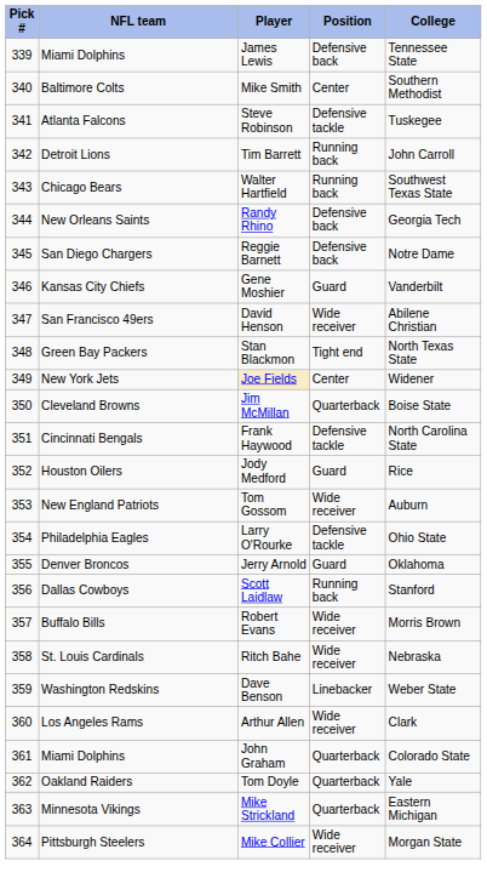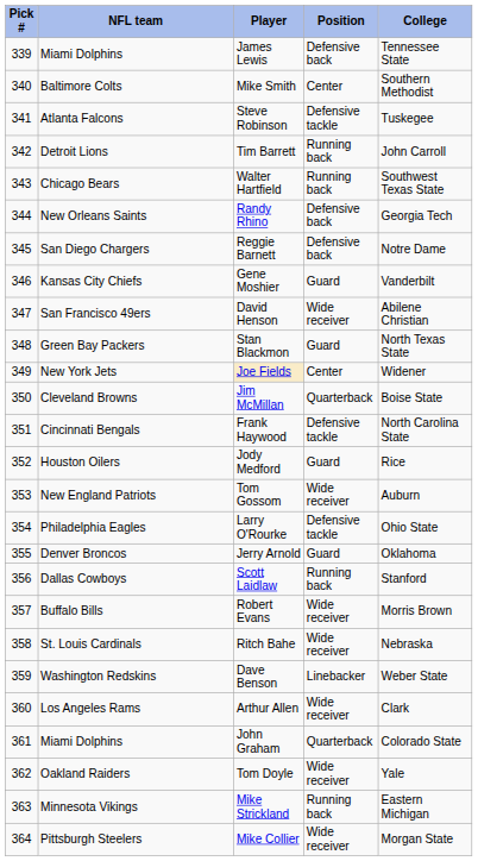Stan Blackmon | Position: Tight end -> Guard
Tom Doyle | Position: Quarterback -> Wide receiver
Mike Strickland | Position: Quarterback -> Running back
